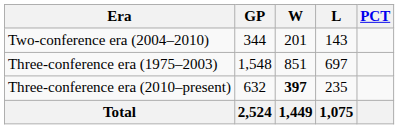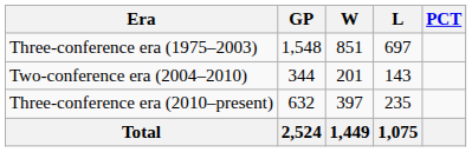rows swapped: Three-conference era (1975–2003) <-> Two-conference era (2004–2010)
Three-conference era (2010–present) | W: bold -> normal
